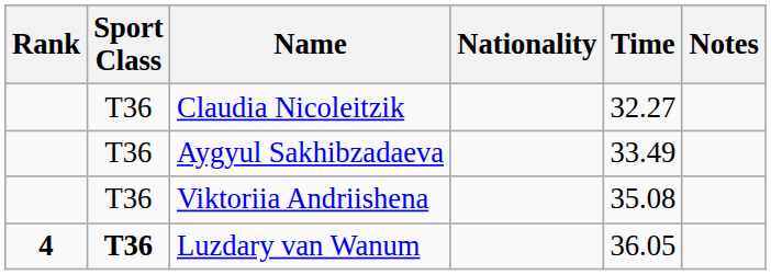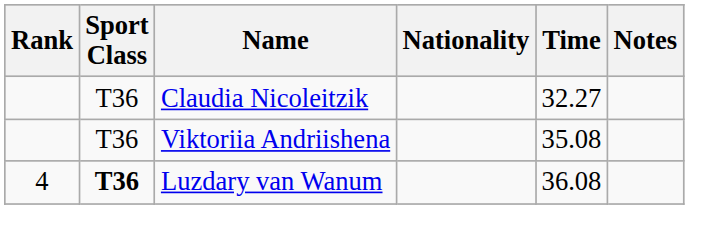- row: T36 | Aygyul Sakhibzadaeva | 33.49
Luzdary van Wanum | Rank: bold -> normal
Luzdary van Wanum | Time: 36.05 -> 36.08
